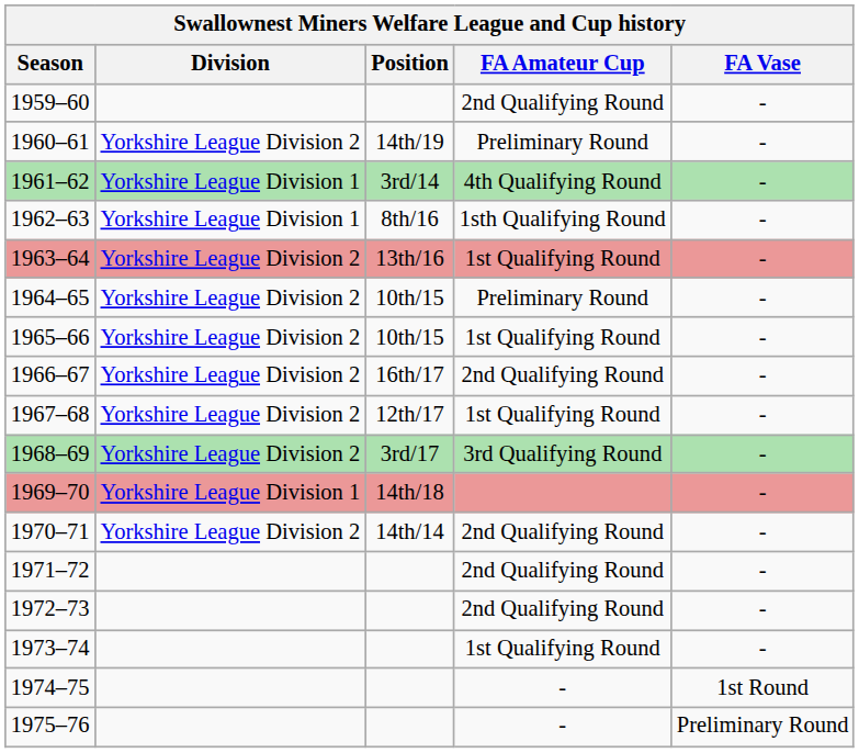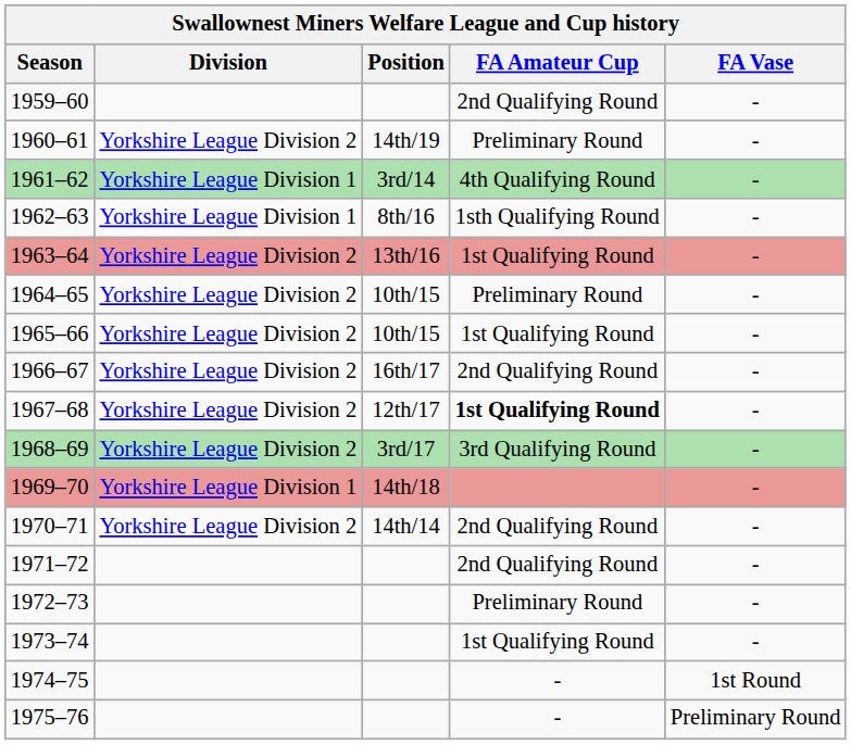1967–68 | FA Amateur Cup: normal -> bold
1972–73 | FA Amateur Cup: 2nd Qualifying Round -> Preliminary Round
